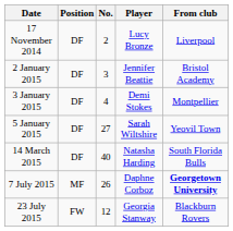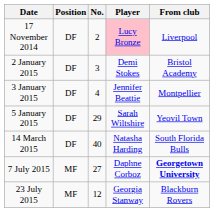17 November 2014 | Player: no background -> pink background
2 January 2015 | Player: Jennifer Beattie -> Demi Stokes
3 January 2015 | Player: Demi Stokes -> Jennifer Beattie
5 January 2015 | No.: 27 -> 29
7 July 2015 | No.: 26 -> 27
23 July 2015 | Position: FW -> MF
